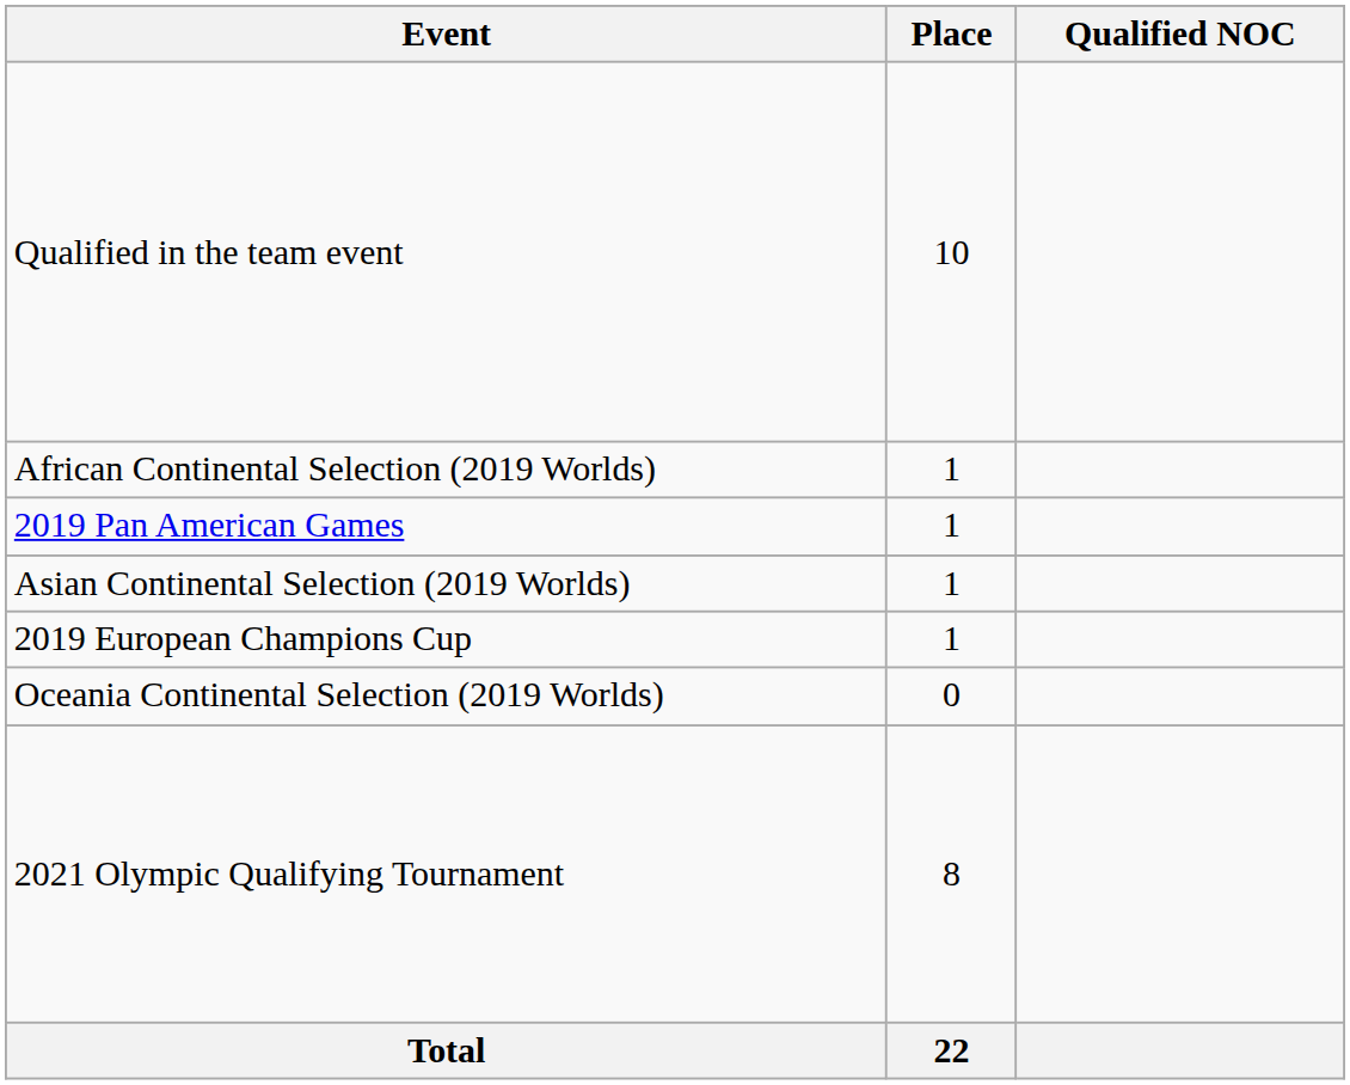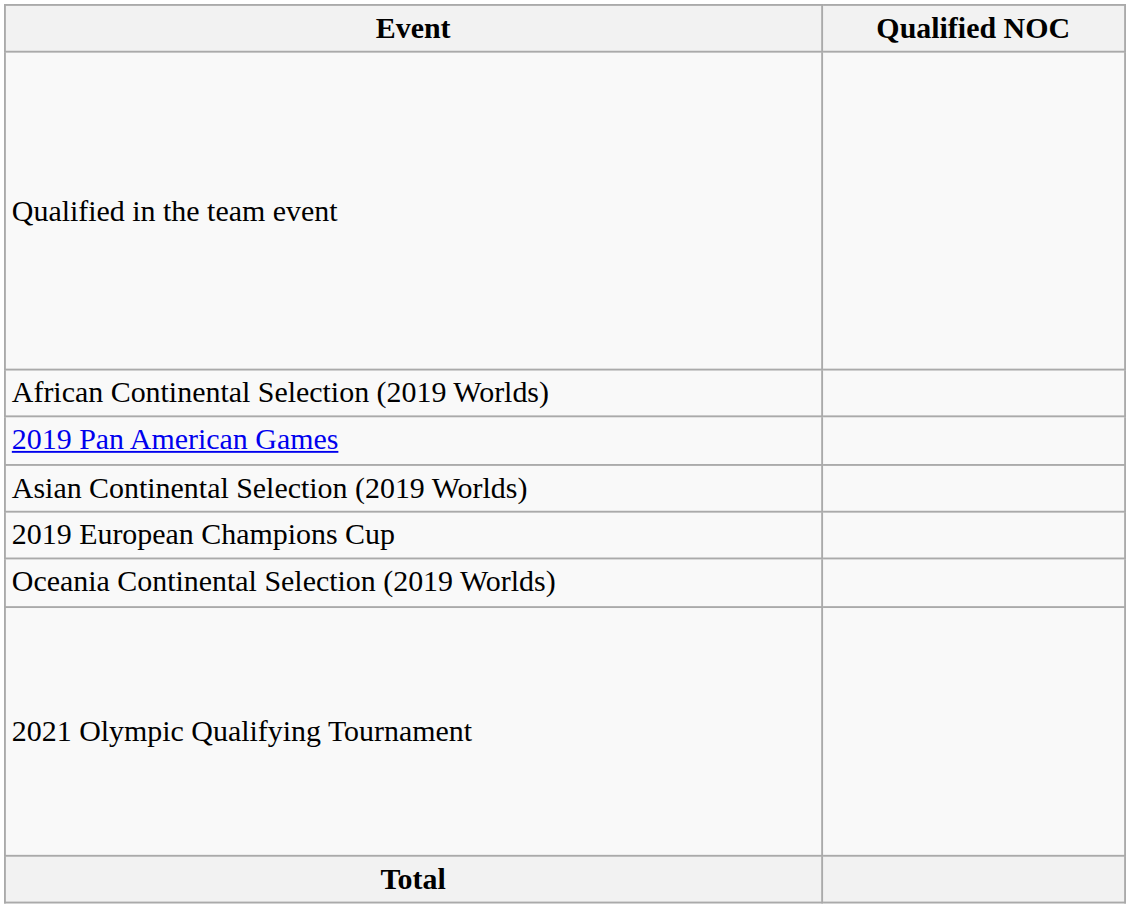- column: Place | 10 | 1 | 1 | 1 | 1 | 0 | 8 | 22
